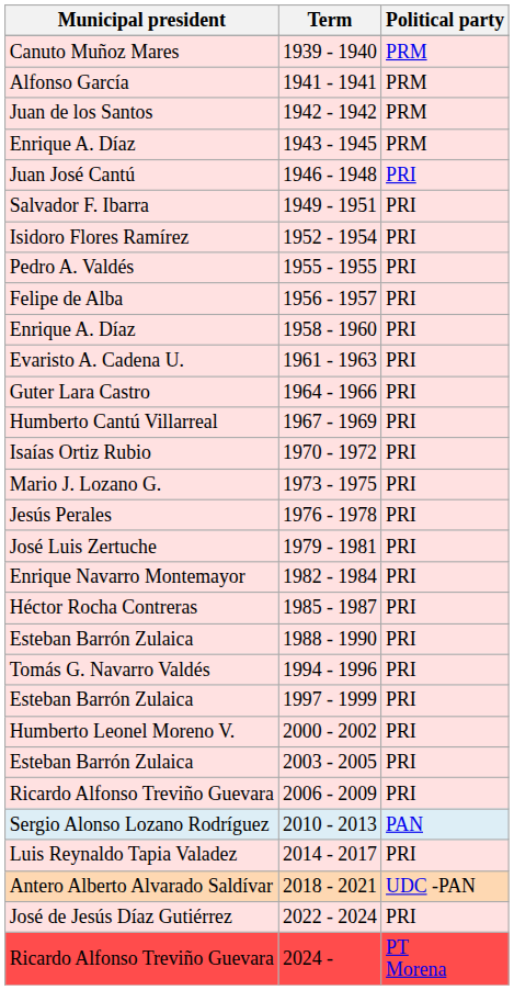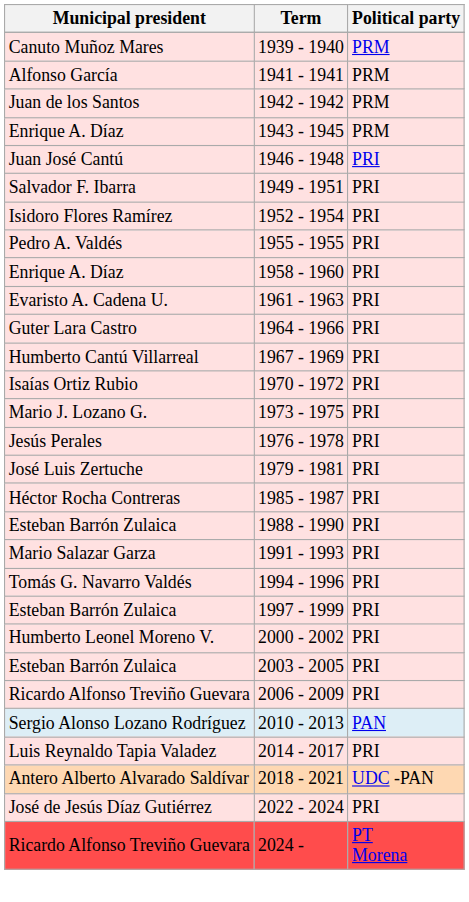- row: Felipe de Alba | 1956 - 1957 | PRI
- row: Enrique Navarro Montemayor | 1982 - 1984 | PRI
+ row: Mario Salazar Garza | 1991 - 1993 | PRI
